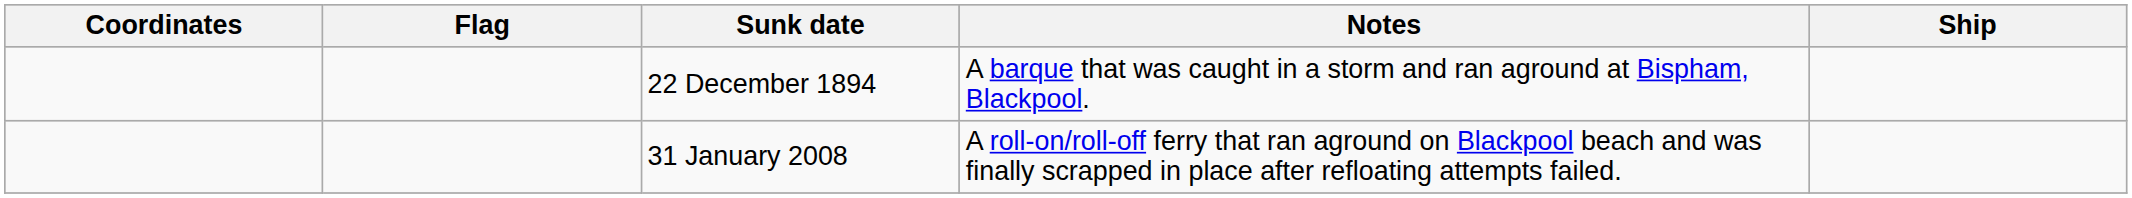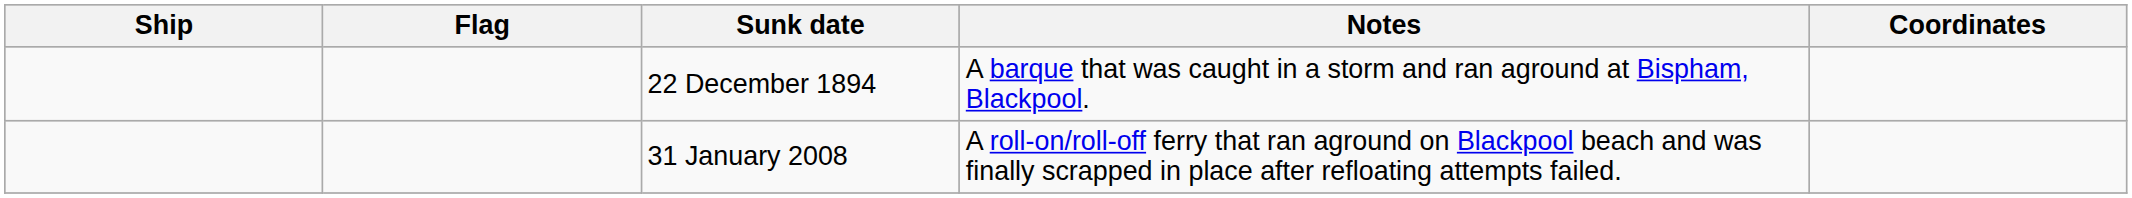columns swapped: Ship <-> Coordinates
